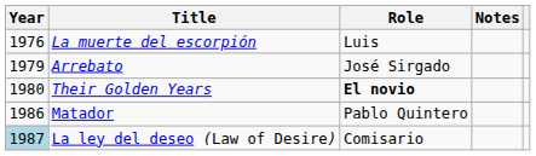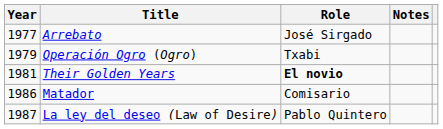- row: 1976 | La muerte del escorpión | Luis
Arrebato | Year: 1979 -> 1977
+ row: 1979 | Operación Ogro (Ogro) | Txabi
Their Golden Years | Year: 1980 -> 1981
Matador | Role: Pablo Quintero -> Comisario
La ley del deseo (Law of Desire) | Year: lightblue background -> no background
La ley del deseo (Law of Desire) | Role: Comisario -> Pablo Quintero
